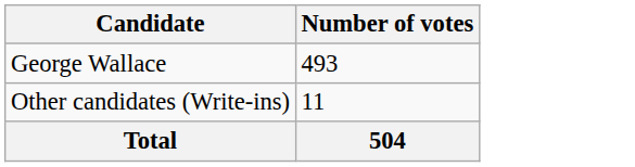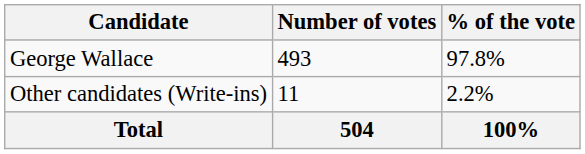+ column: % of the vote | 97.8% | 2.2% | 100%
